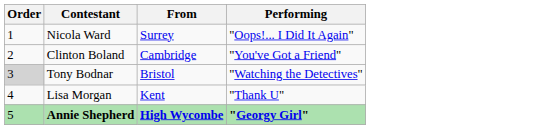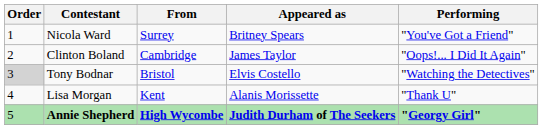+ column: Appeared as | Britney Spears | James Taylor | Elvis Costello | Alanis Morissette | Judith Durham of The Seekers
Nicola Ward | Performing: "Oops!... I Did It Again" -> "You've Got a Friend"
Clinton Boland | Performing: "You've Got a Friend" -> "Oops!... I Did It Again"
